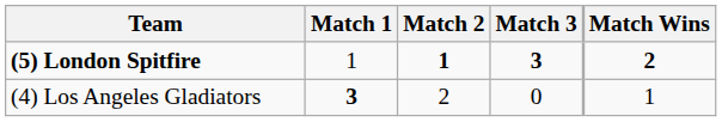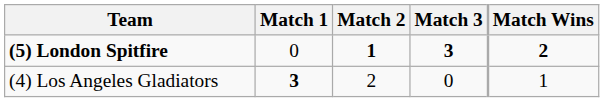(5) London Spitfire | Match 1: 1 -> 0
